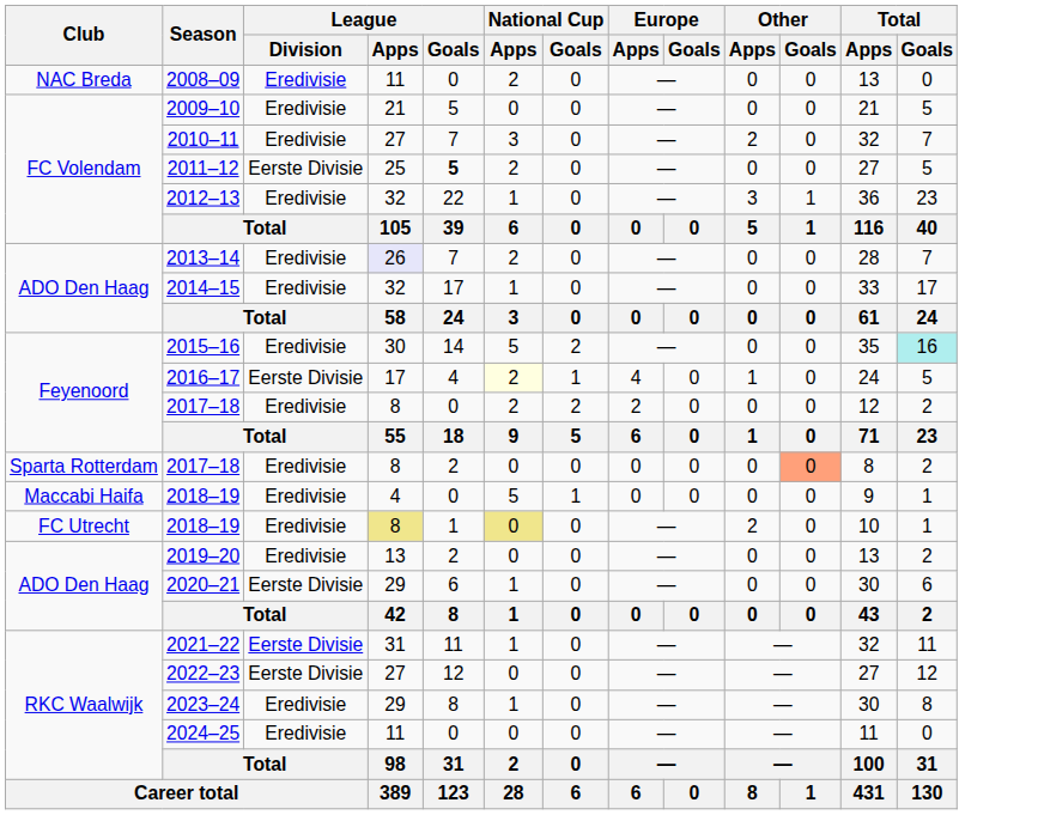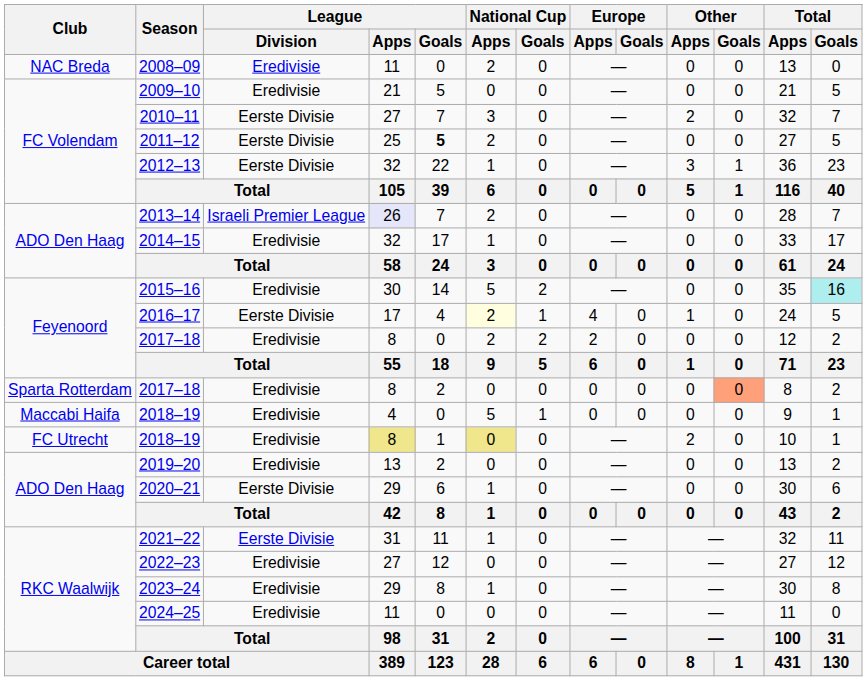2010–11 | League / Division: Eredivisie -> Eerste Divisie
2012–13 | League / Division: Eredivisie -> Eerste Divisie
2013–14 | League / Division: Eredivisie -> Israeli Premier League
2022–23 | League / Division: Eerste Divisie -> Eredivisie
